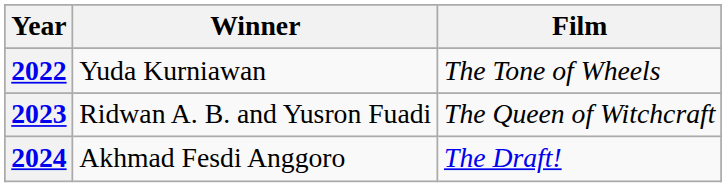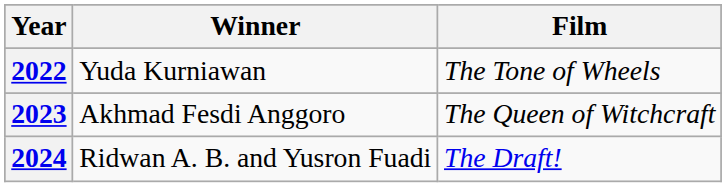2023 | Winner: Ridwan A. B. and Yusron Fuadi -> Akhmad Fesdi Anggoro
2024 | Winner: Akhmad Fesdi Anggoro -> Ridwan A. B. and Yusron Fuadi
